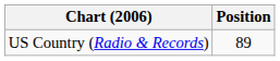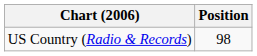US Country (Radio & Records) | Position: 89 -> 98
